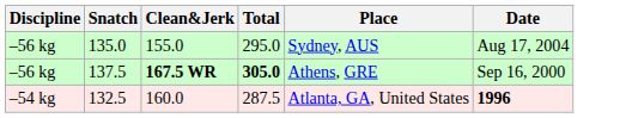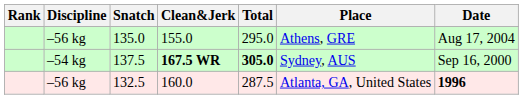+ column: Rank
135.0 | Place: Sydney, AUS -> Athens, GRE
137.5 | Discipline: –56 kg -> –54 kg
137.5 | Place: Athens, GRE -> Sydney, AUS
132.5 | Discipline: –54 kg -> –56 kg
